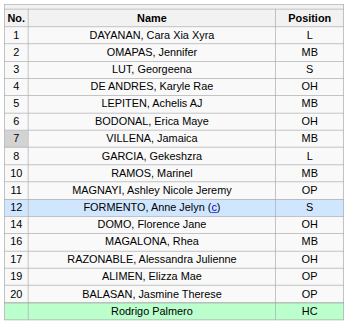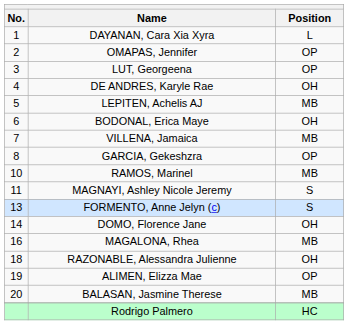OMAPAS, Jennifer | Position: MB -> OP
LUT, Georgeena | Position: S -> OP
VILLENA, Jamaica | No.: lightgrey background -> no background
GARCIA, Gekeshzra | Position: L -> OP
MAGNAYI, Ashley Nicole Jeremy | Position: OP -> S
FORMENTO, Anne Jelyn (c) | No.: 12 -> 13
RAZONABLE, Alessandra Julienne | No.: 17 -> 18
BALASAN, Jasmine Therese | Position: OP -> MB
